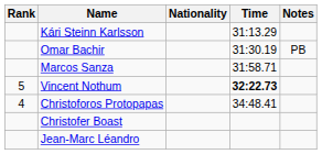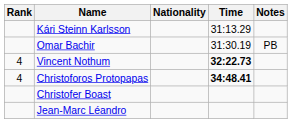- row: Marcos Sanza | 31:58.71
Vincent Nothum | Rank: 5 -> 4
Christoforos Protopapas | Time: normal -> bold
